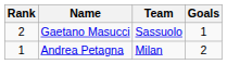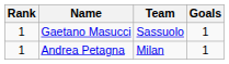Gaetano Masucci | Rank: 2 -> 1
Andrea Petagna | Goals: 2 -> 1
